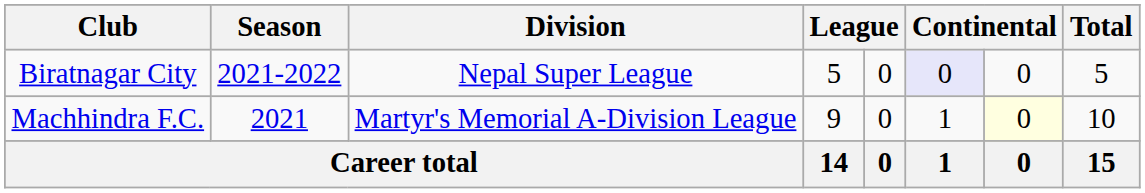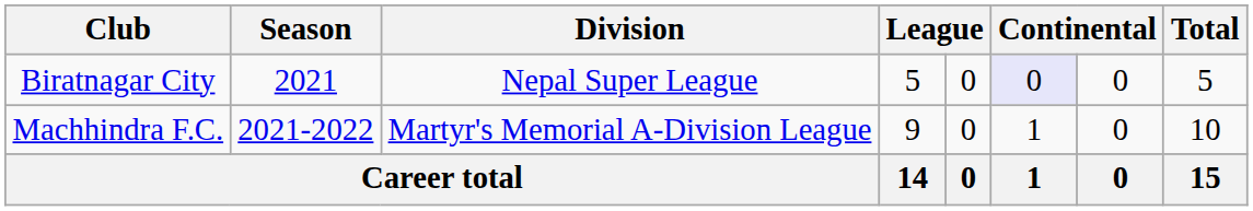Biratnagar City | Season: 2021-2022 -> 2021
Machhindra F.C. | Season: 2021 -> 2021-2022
Machhindra F.C. | column 9: lightyellow background -> no background
